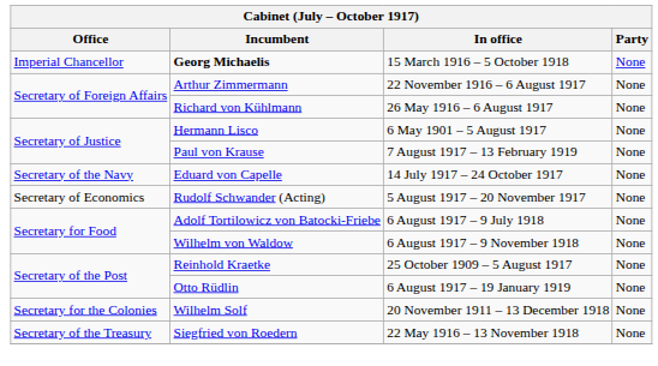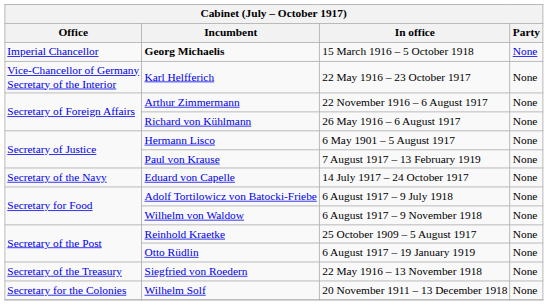+ row: Vice-Chancellor of Germany Secretary of the Interior | Karl Helfferich | 22 May 1916 – 23 October 1917 | None
- row: Secretary of Economics | Rudolf Schwander (Acting) | 5 August 1917 – 20 November 1917 | None
rows swapped: Siegfried von Roedern <-> Wilhelm Solf
